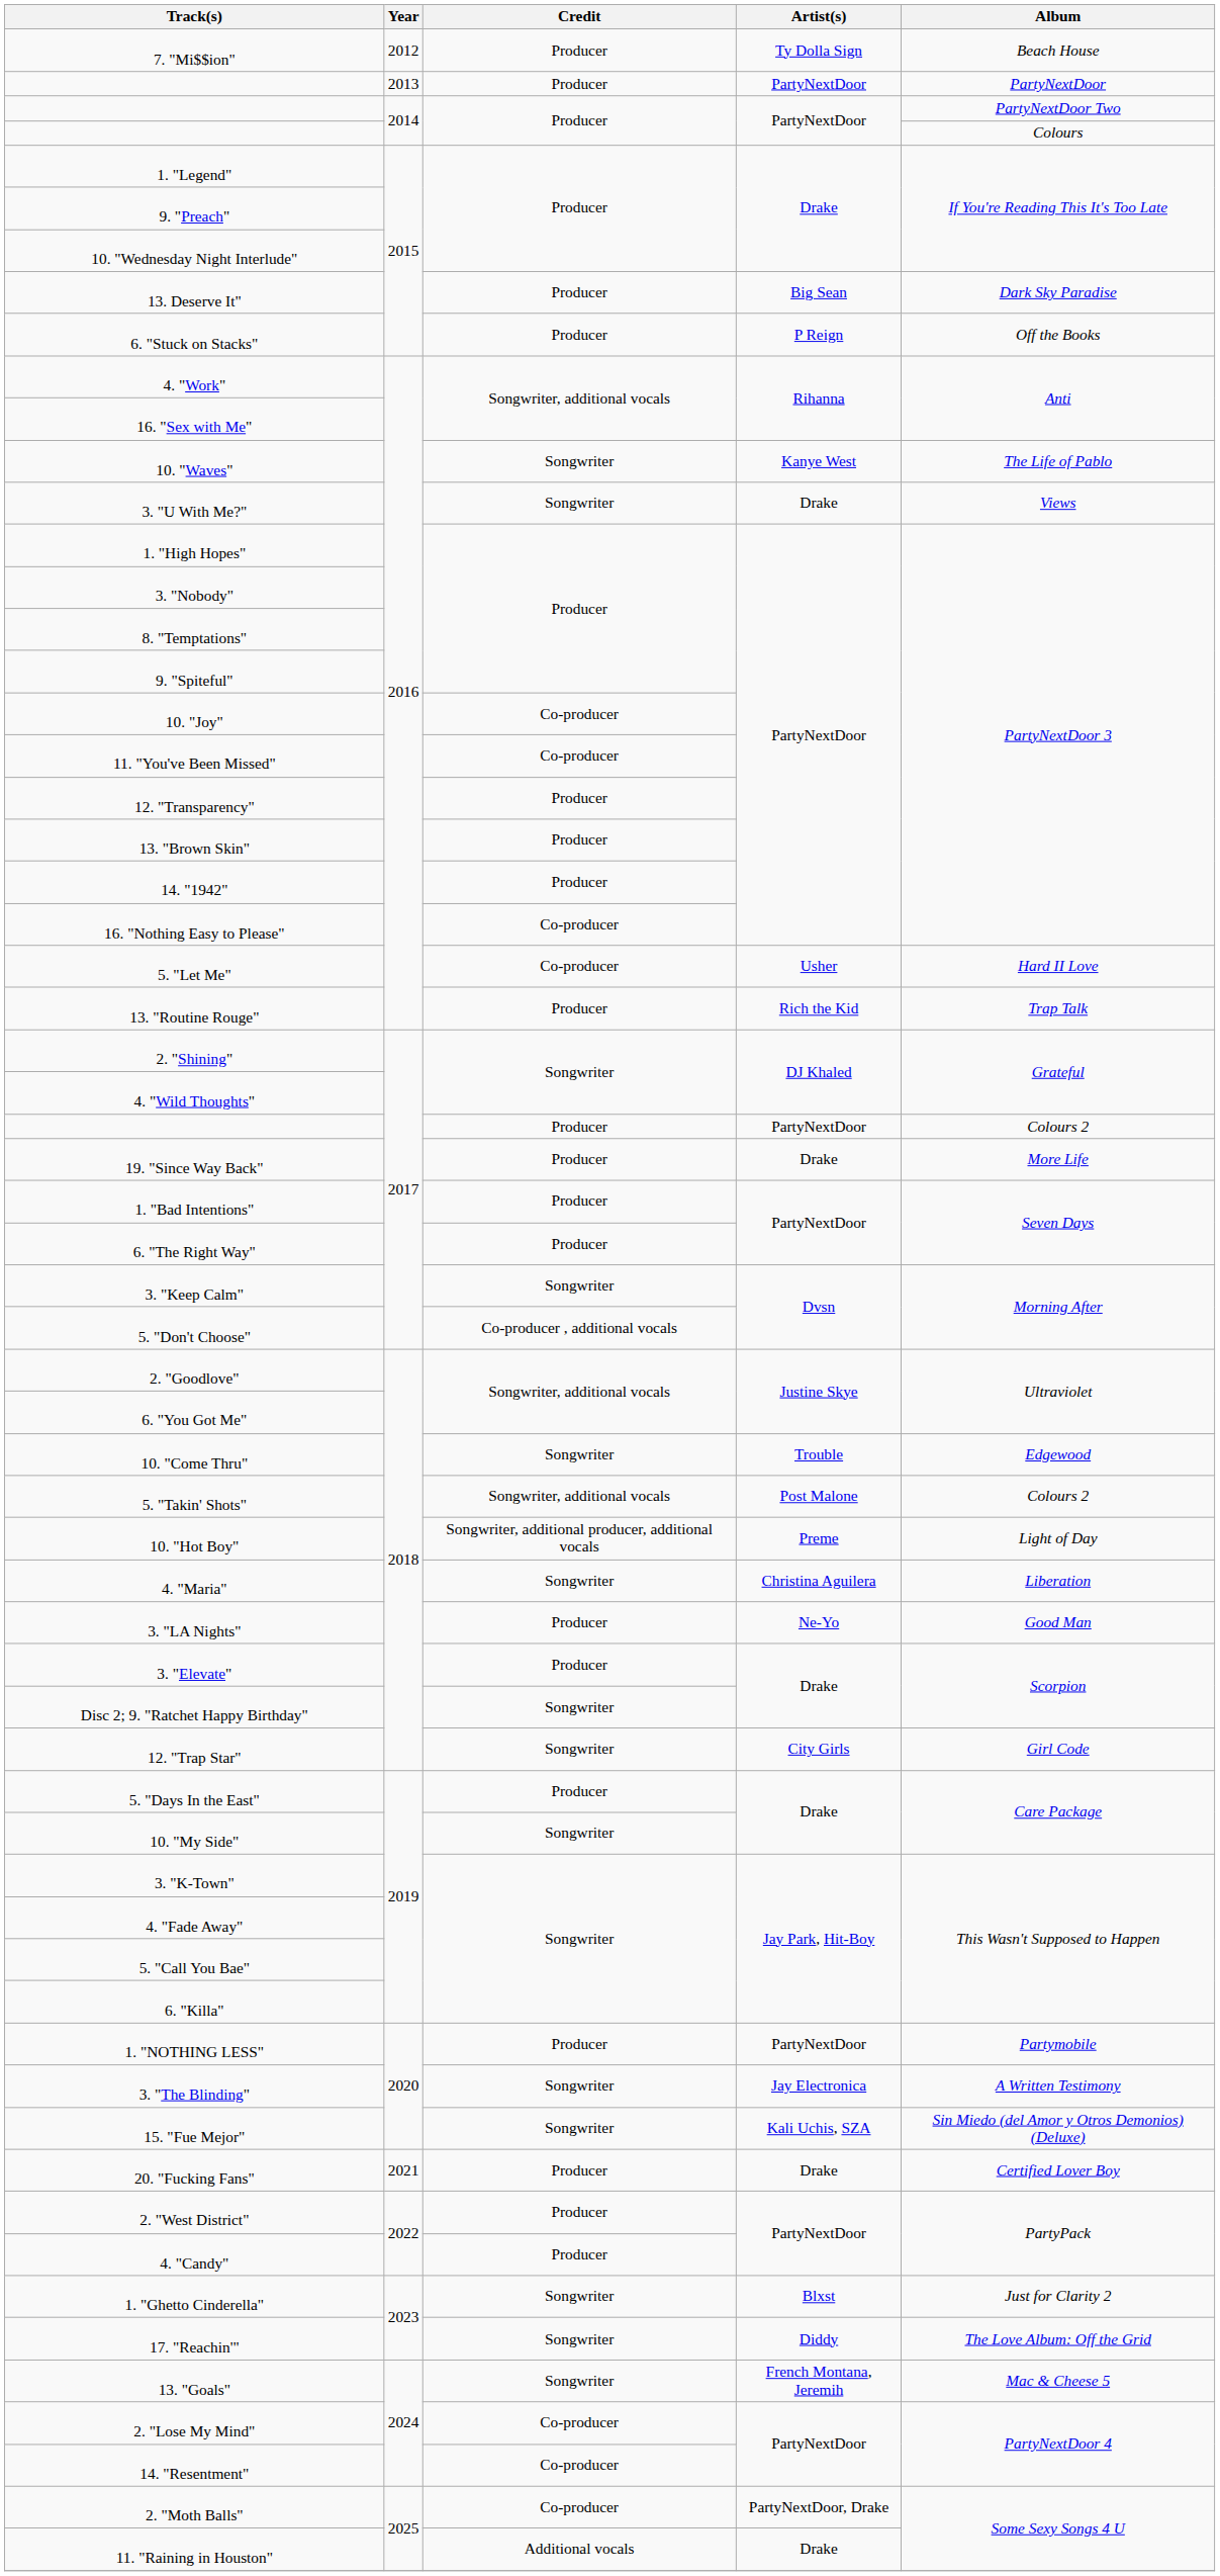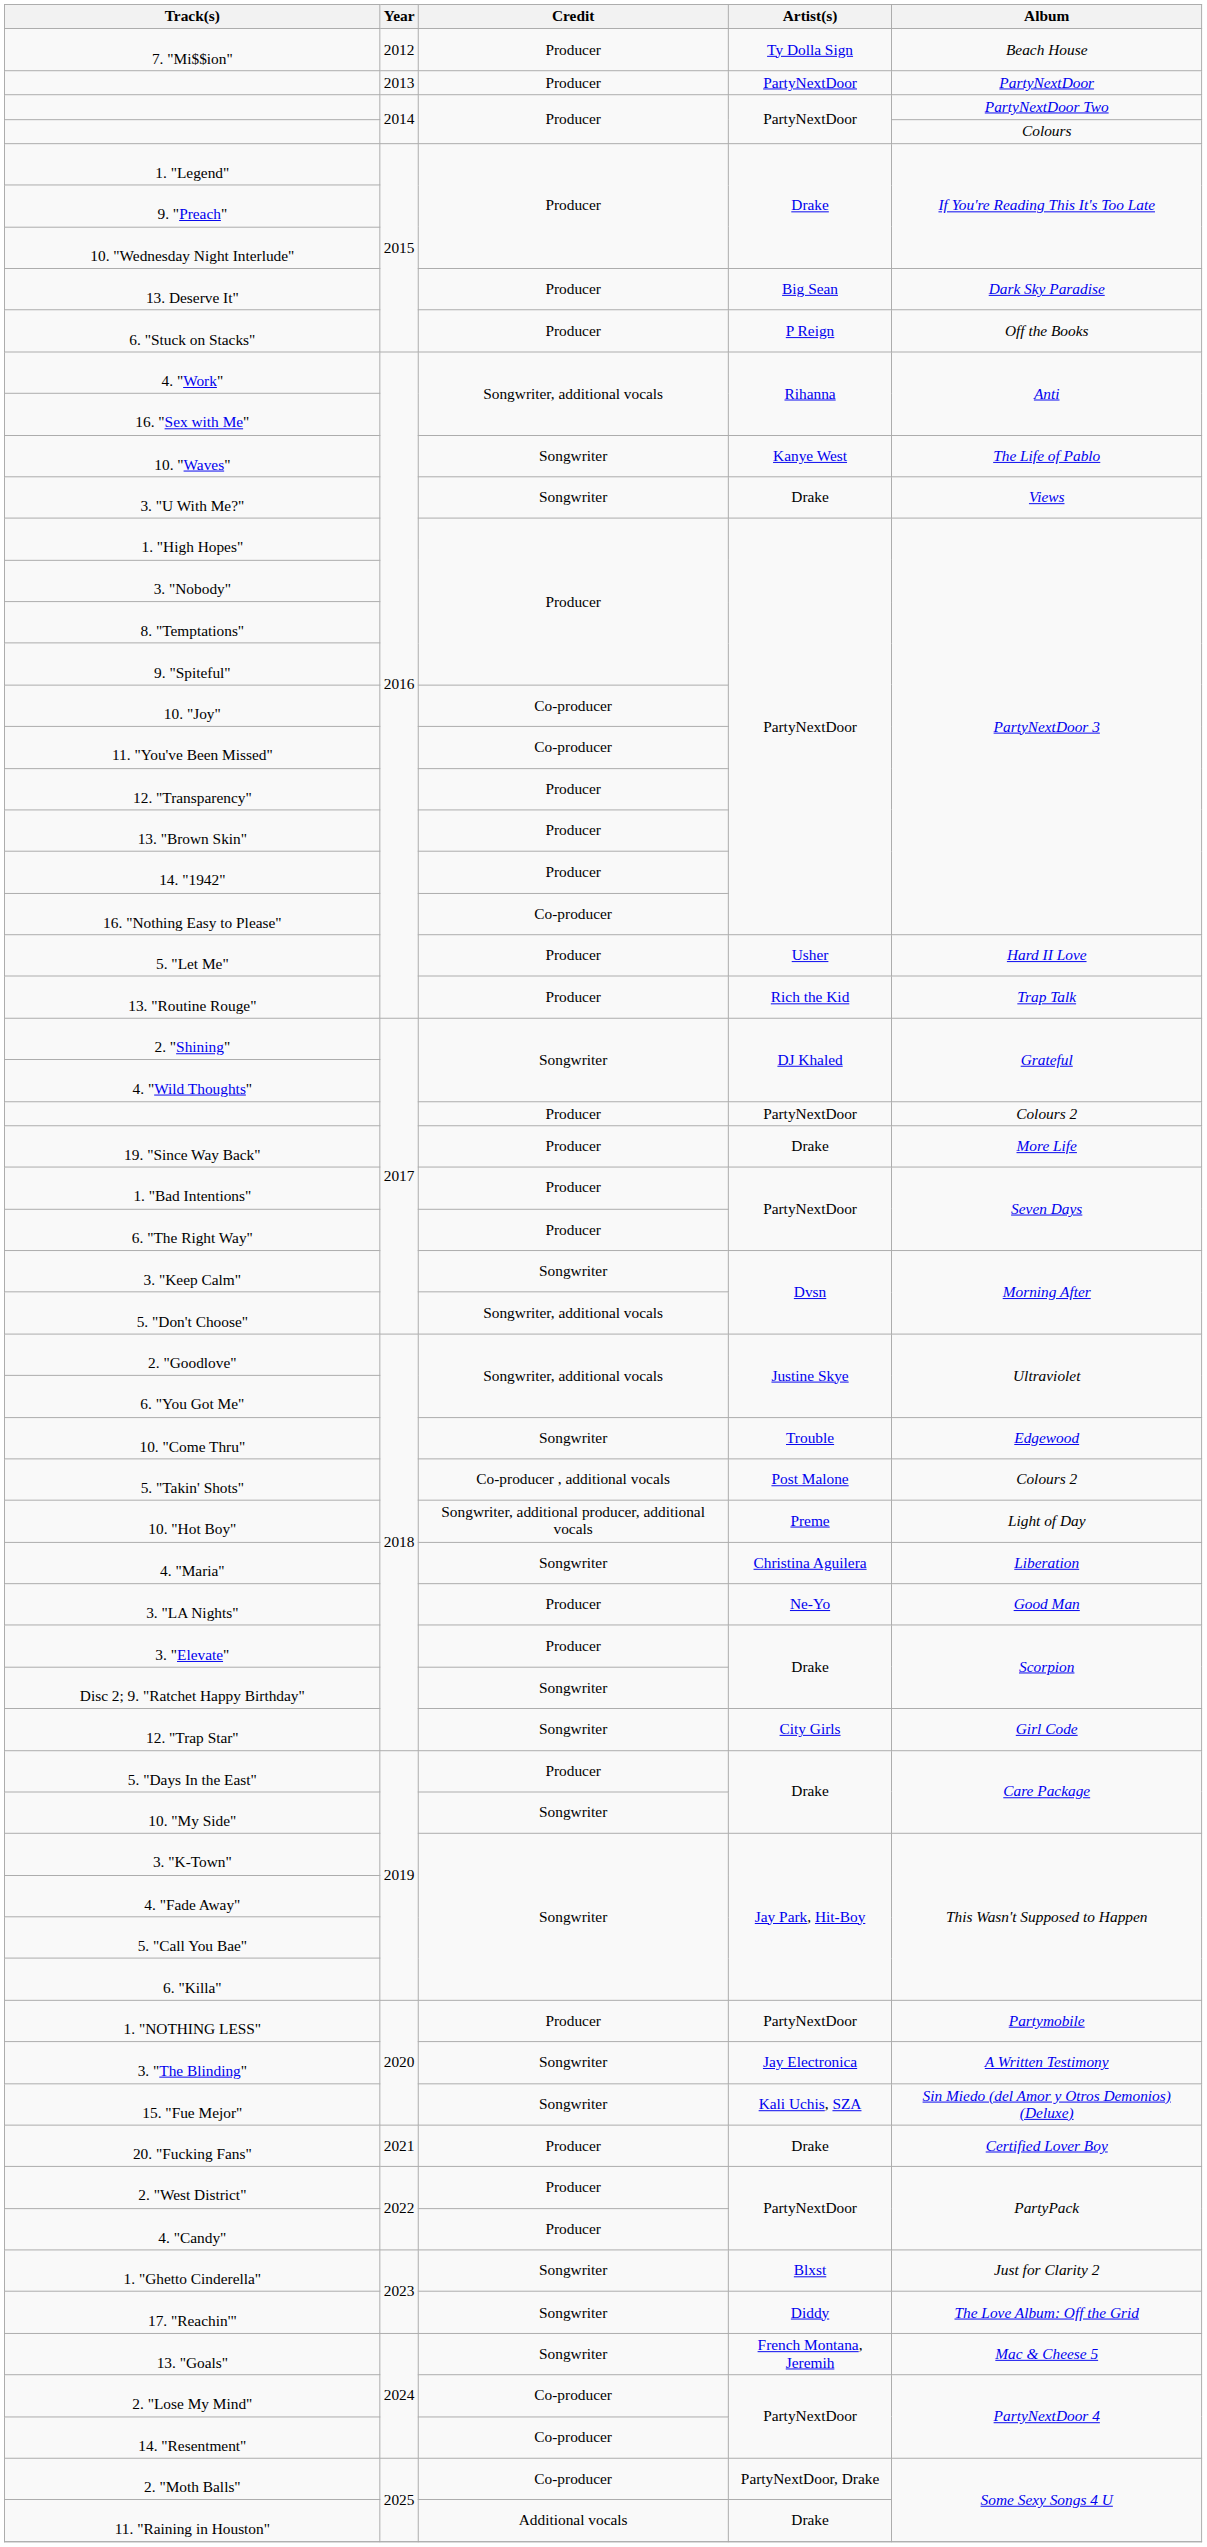5. "Let Me" | Credit: Co-producer -> Producer
5. "Don't Choose" | Credit: Co-producer , additional vocals -> Songwriter, additional vocals
5. "Takin' Shots" | Credit: Songwriter, additional vocals -> Co-producer , additional vocals
